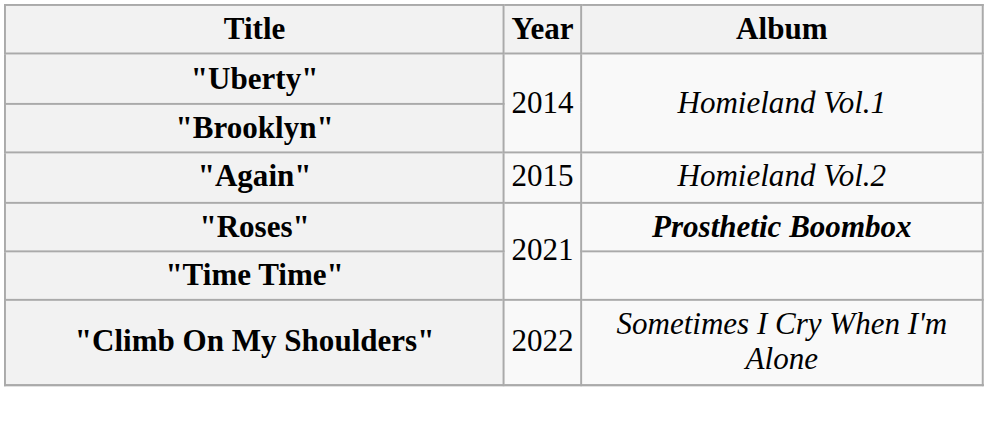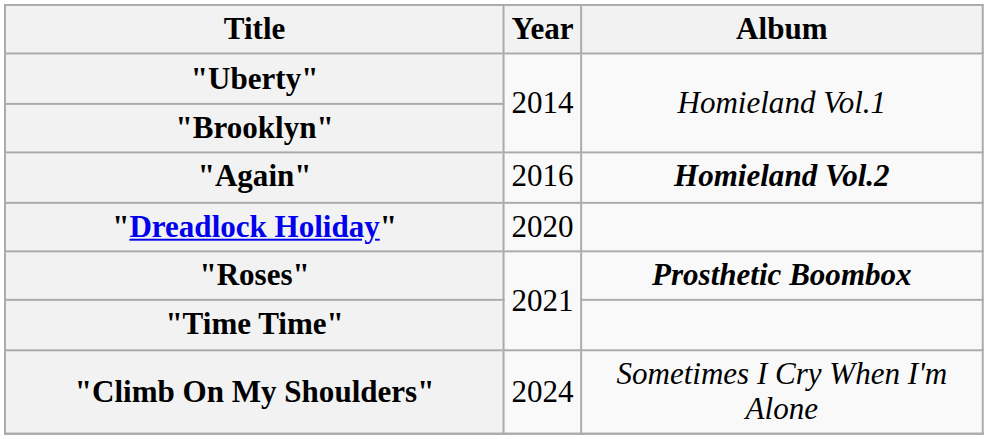"Again" | Year: 2015 -> 2016
"Again" | Album: normal -> bold
+ row: "Dreadlock Holiday" | 2020
"Climb On My Shoulders" | Year: 2022 -> 2024
